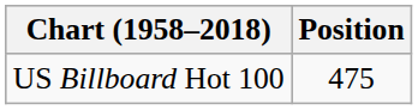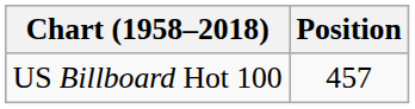US Billboard Hot 100 | Position: 475 -> 457
